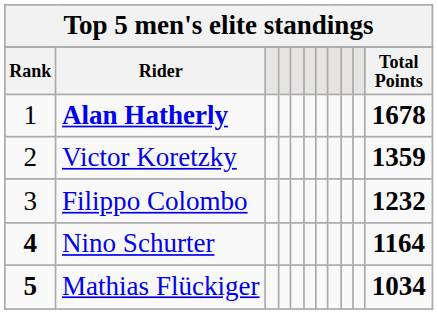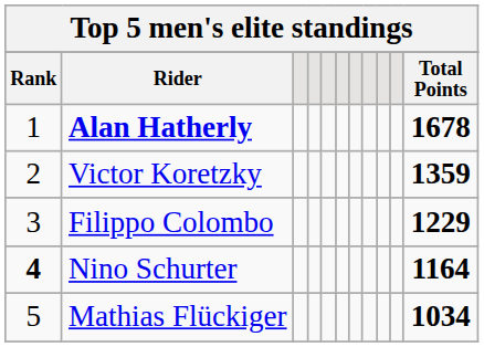Filippo Colombo | Total Points: 1232 -> 1229
Mathias Flückiger | Rank: bold -> normal
